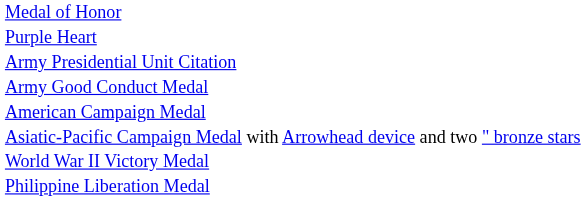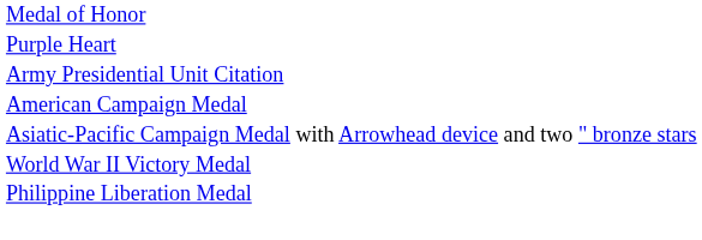- row: Army Good Conduct Medal
